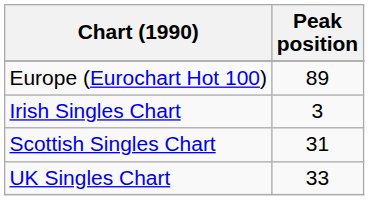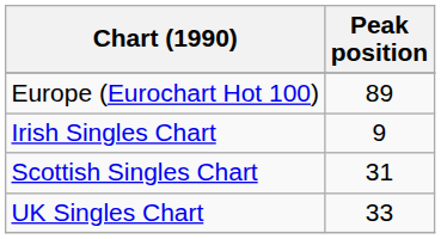Irish Singles Chart | Peak position: 3 -> 9
